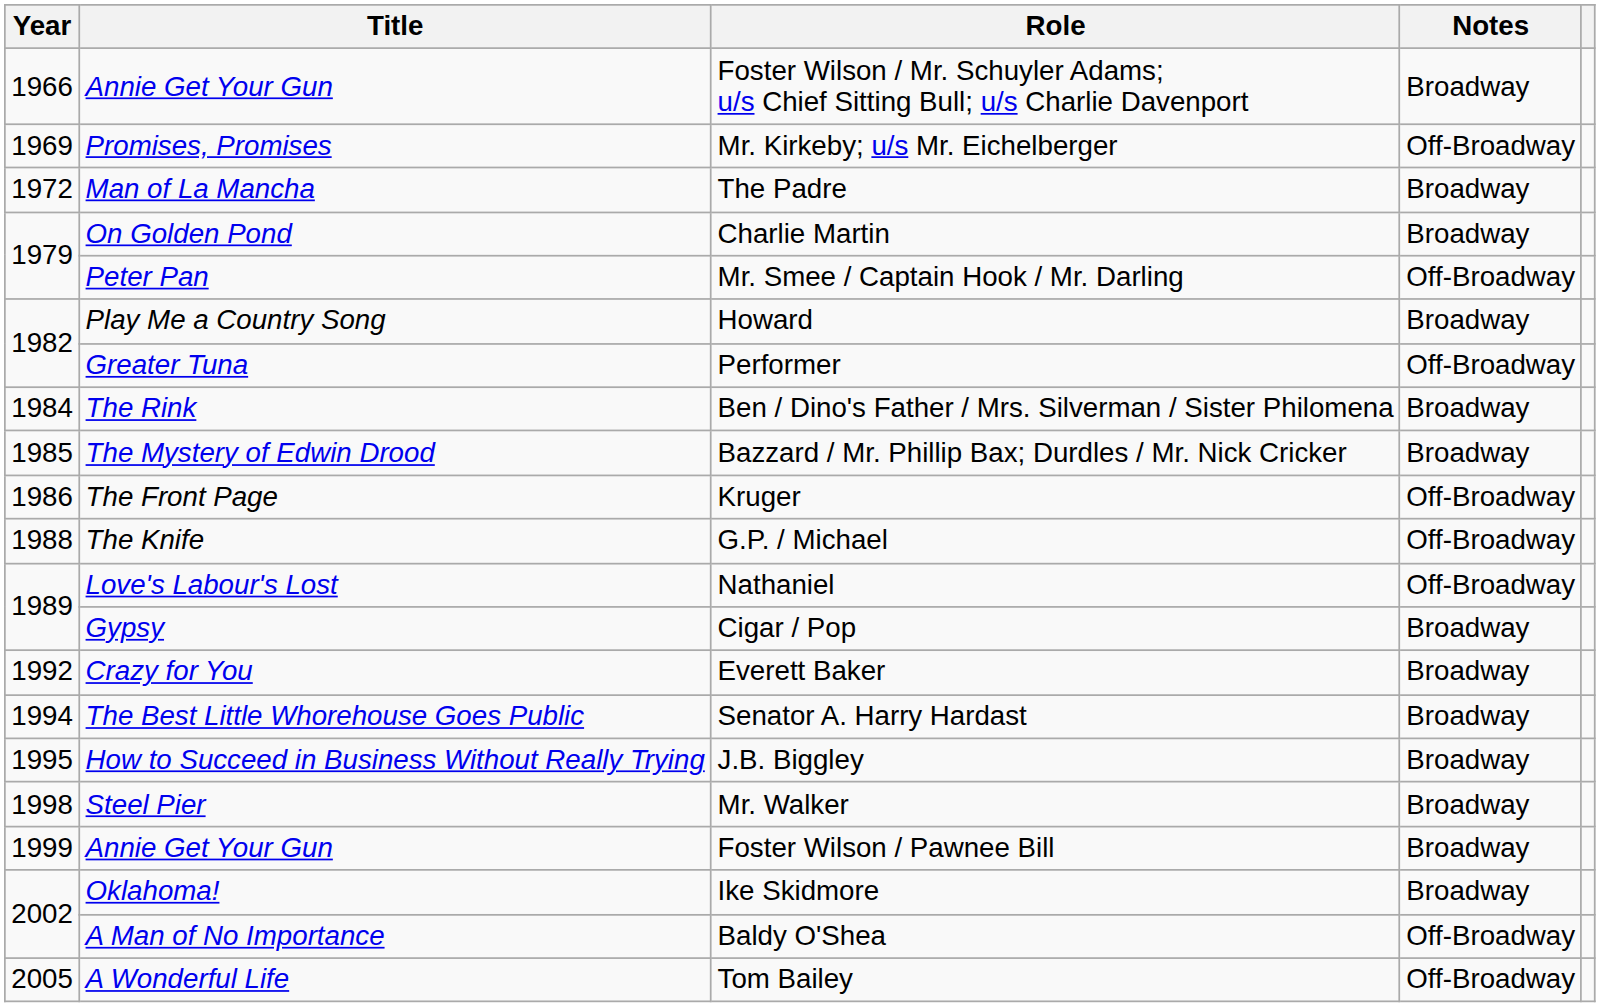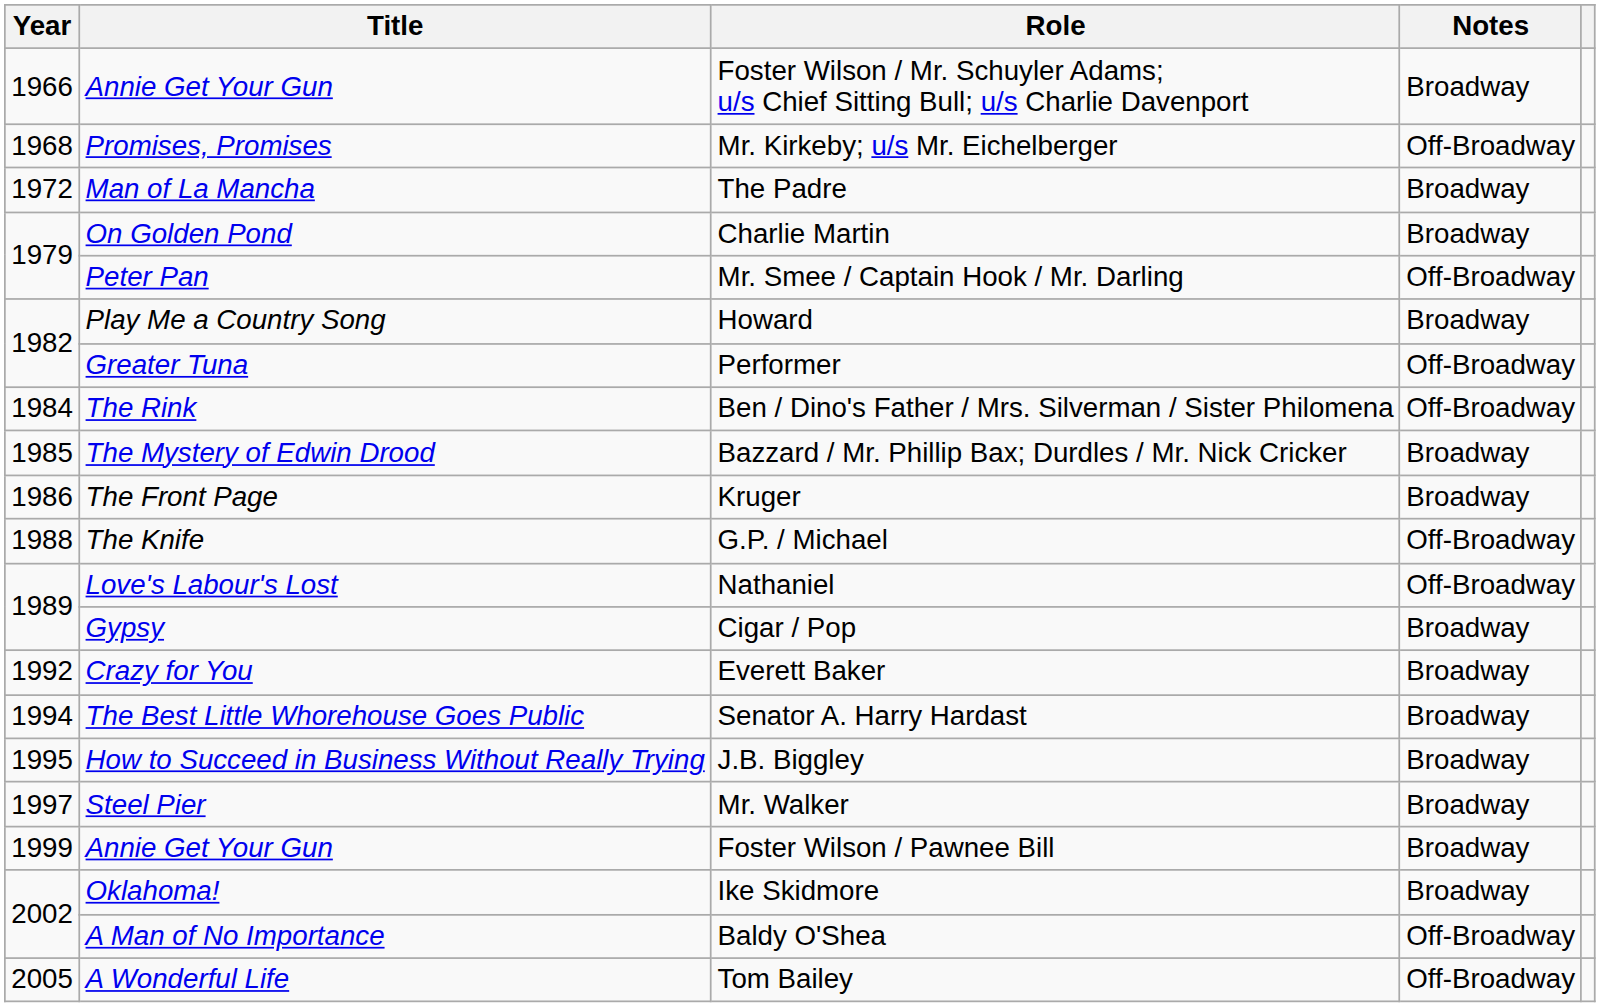Mr. Kirkeby; u/s Mr. Eichelberger | Year: 1969 -> 1968
Ben / Dino's Father / Mrs. Silverman / Sister Philomena | Notes: Broadway -> Off-Broadway
Kruger | Notes: Off-Broadway -> Broadway
Mr. Walker | Year: 1998 -> 1997
